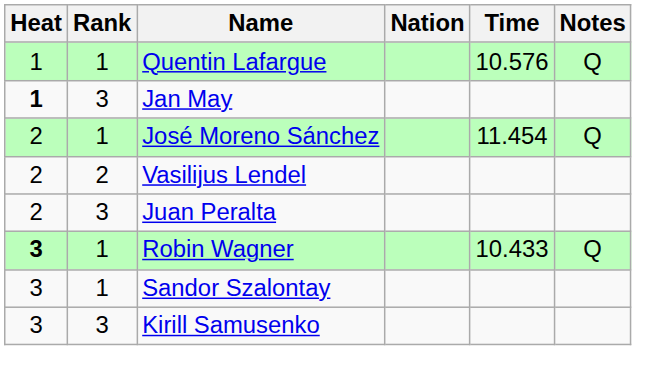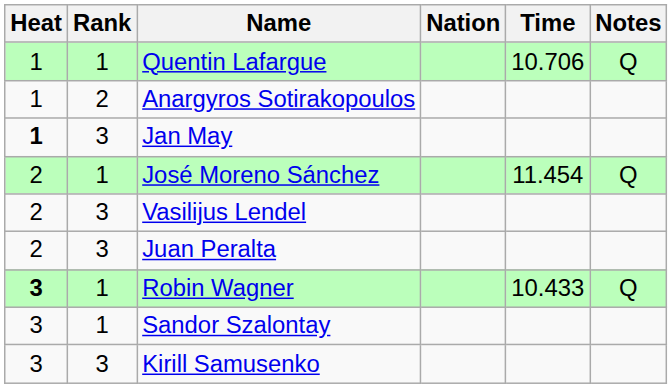Quentin Lafargue | Time: 10.576 -> 10.706
+ row: 1 | 2 | Anargyros Sotirakopoulos
Vasilijus Lendel | Rank: 2 -> 3
